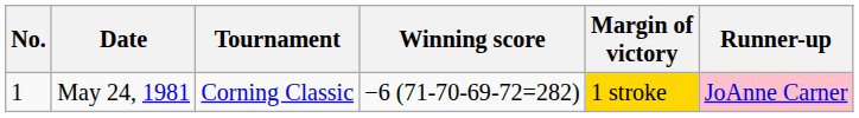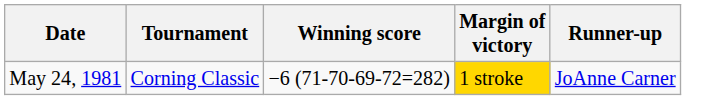- column: No. | 1
May 24, 1981 | Runner-up: pink background -> no background
